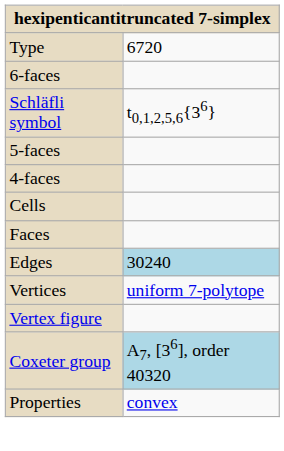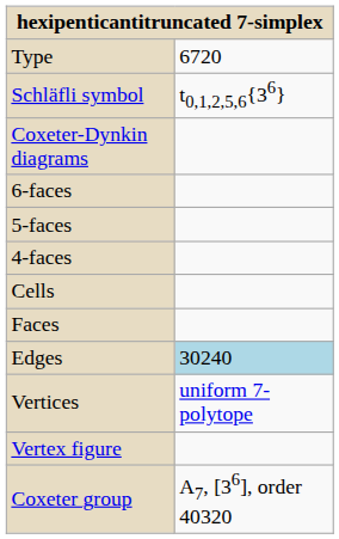rows swapped: Schläfli symbol <-> 6-faces
+ row: Coxeter-Dynkin diagrams
Coxeter group | column 2: lightblue background -> no background
- row: Properties | convex
